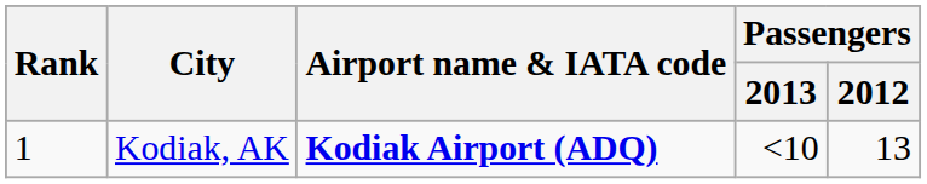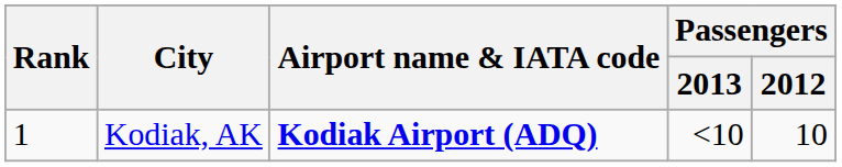Kodiak, AK | Passengers / 2012: 13 -> 10
